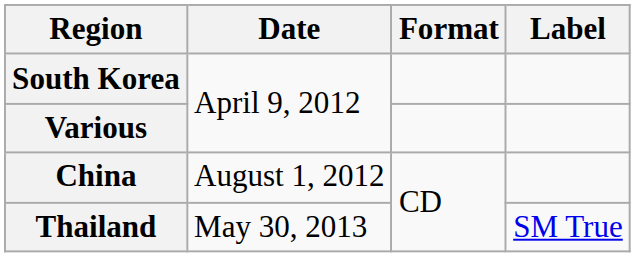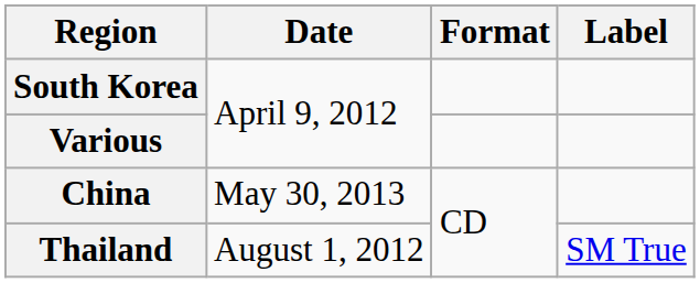China | Date: August 1, 2012 -> May 30, 2013
Thailand | Date: May 30, 2013 -> August 1, 2012
